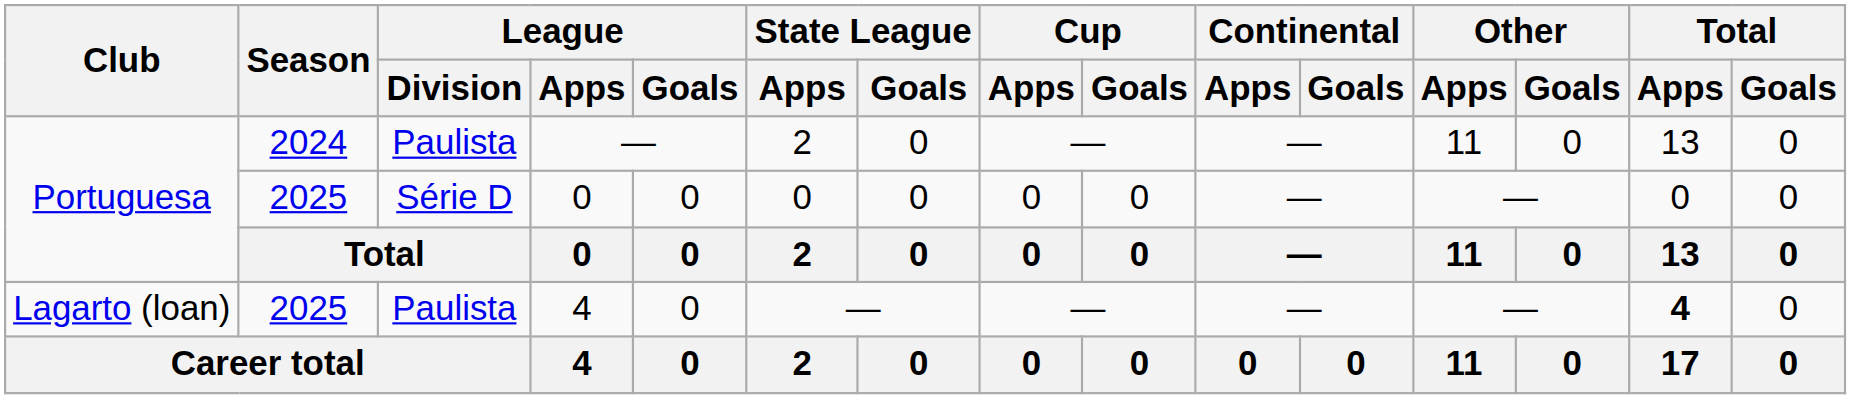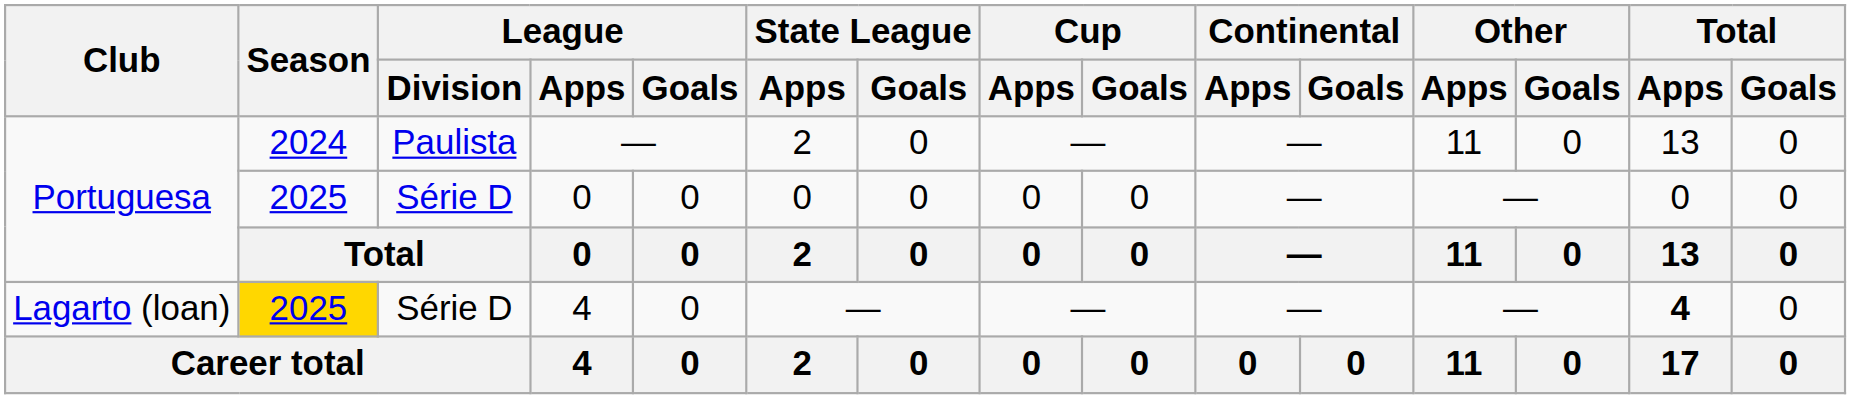Lagarto (loan) / 4 | Season: no background -> gold background
Lagarto (loan) / 4 | League / Division: Paulista -> Série D
